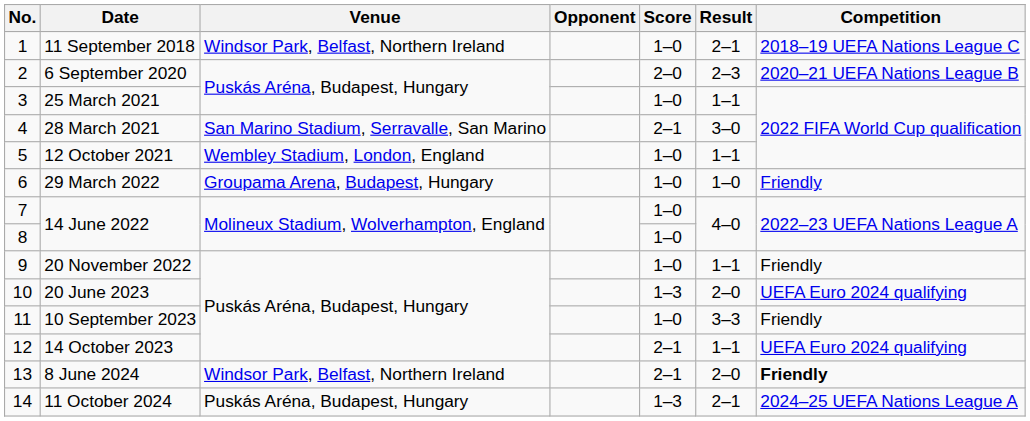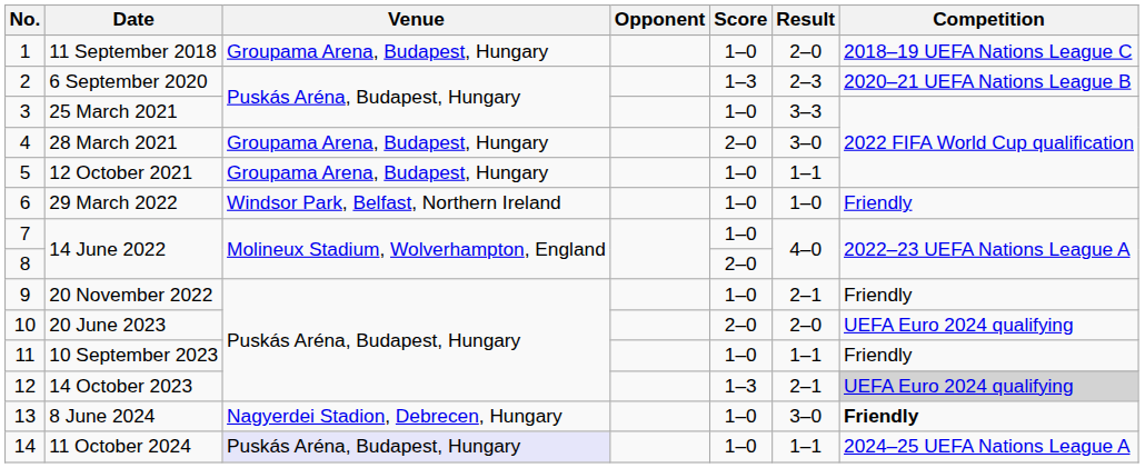11 September 2018 | Venue: Windsor Park, Belfast, Northern Ireland -> Groupama Arena, Budapest, Hungary
11 September 2018 | Result: 2–1 -> 2–0
6 September 2020 | Score: 2–0 -> 1–3
25 March 2021 | Result: 1–1 -> 3–3
28 March 2021 | Venue: San Marino Stadium, Serravalle, San Marino -> Groupama Arena, Budapest, Hungary
28 March 2021 | Score: 2–1 -> 2–0
12 October 2021 | Venue: Wembley Stadium, London, England -> Groupama Arena, Budapest, Hungary
29 March 2022 | Venue: Groupama Arena, Budapest, Hungary -> Windsor Park, Belfast, Northern Ireland
8 / 14 June 2022 | Score: 1–0 -> 2–0
20 November 2022 | Result: 1–1 -> 2–1
20 June 2023 | Score: 1–3 -> 2–0
10 September 2023 | Result: 3–3 -> 1–1
14 October 2023 | Score: 2–1 -> 1–3
14 October 2023 | Result: 1–1 -> 2–1
14 October 2023 | Competition: no background -> lightgrey background
8 June 2024 | Venue: Windsor Park, Belfast, Northern Ireland -> Nagyerdei Stadion, Debrecen, Hungary
8 June 2024 | Score: 2–1 -> 1–0
8 June 2024 | Result: 2–0 -> 3–0
11 October 2024 | Venue: no background -> lavender background
11 October 2024 | Score: 1–3 -> 1–0
11 October 2024 | Result: 2–1 -> 1–1
